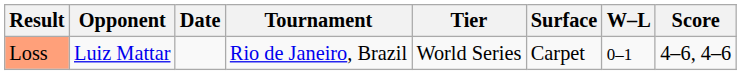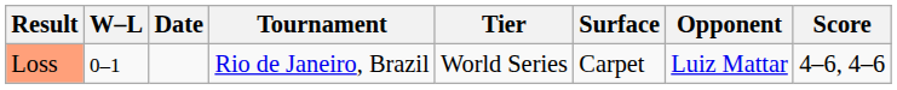columns swapped: W–L <-> Opponent
